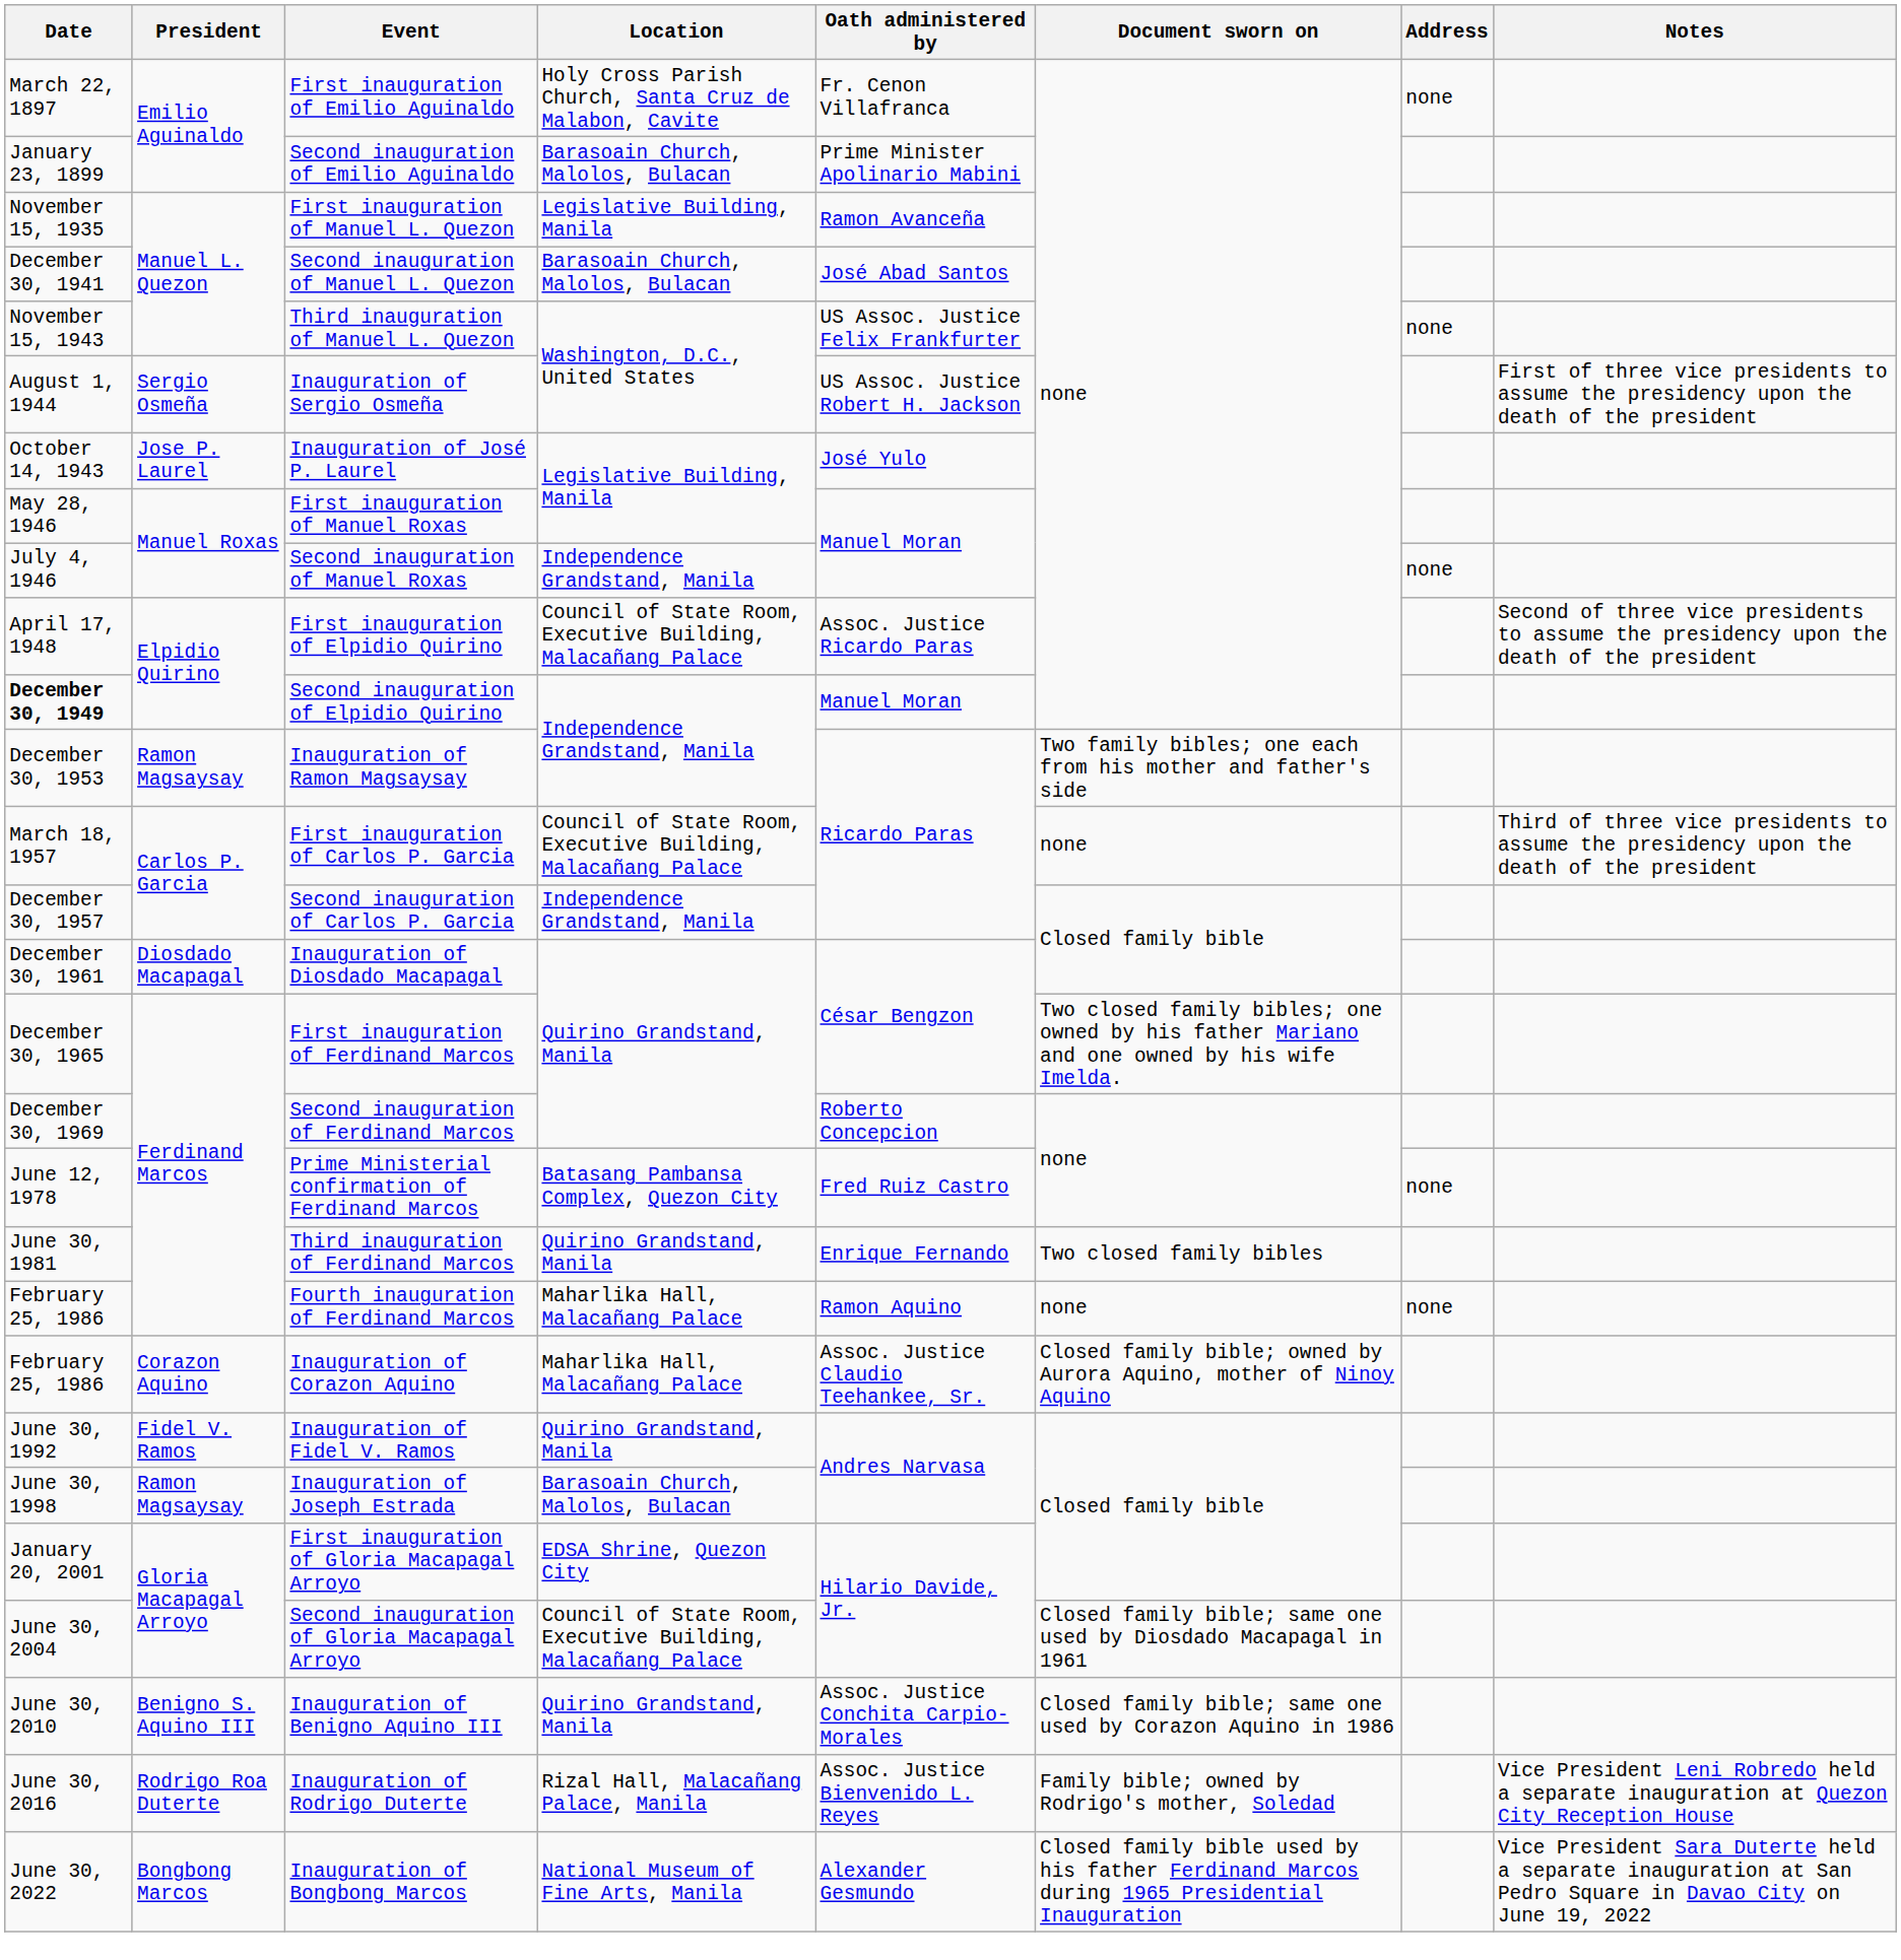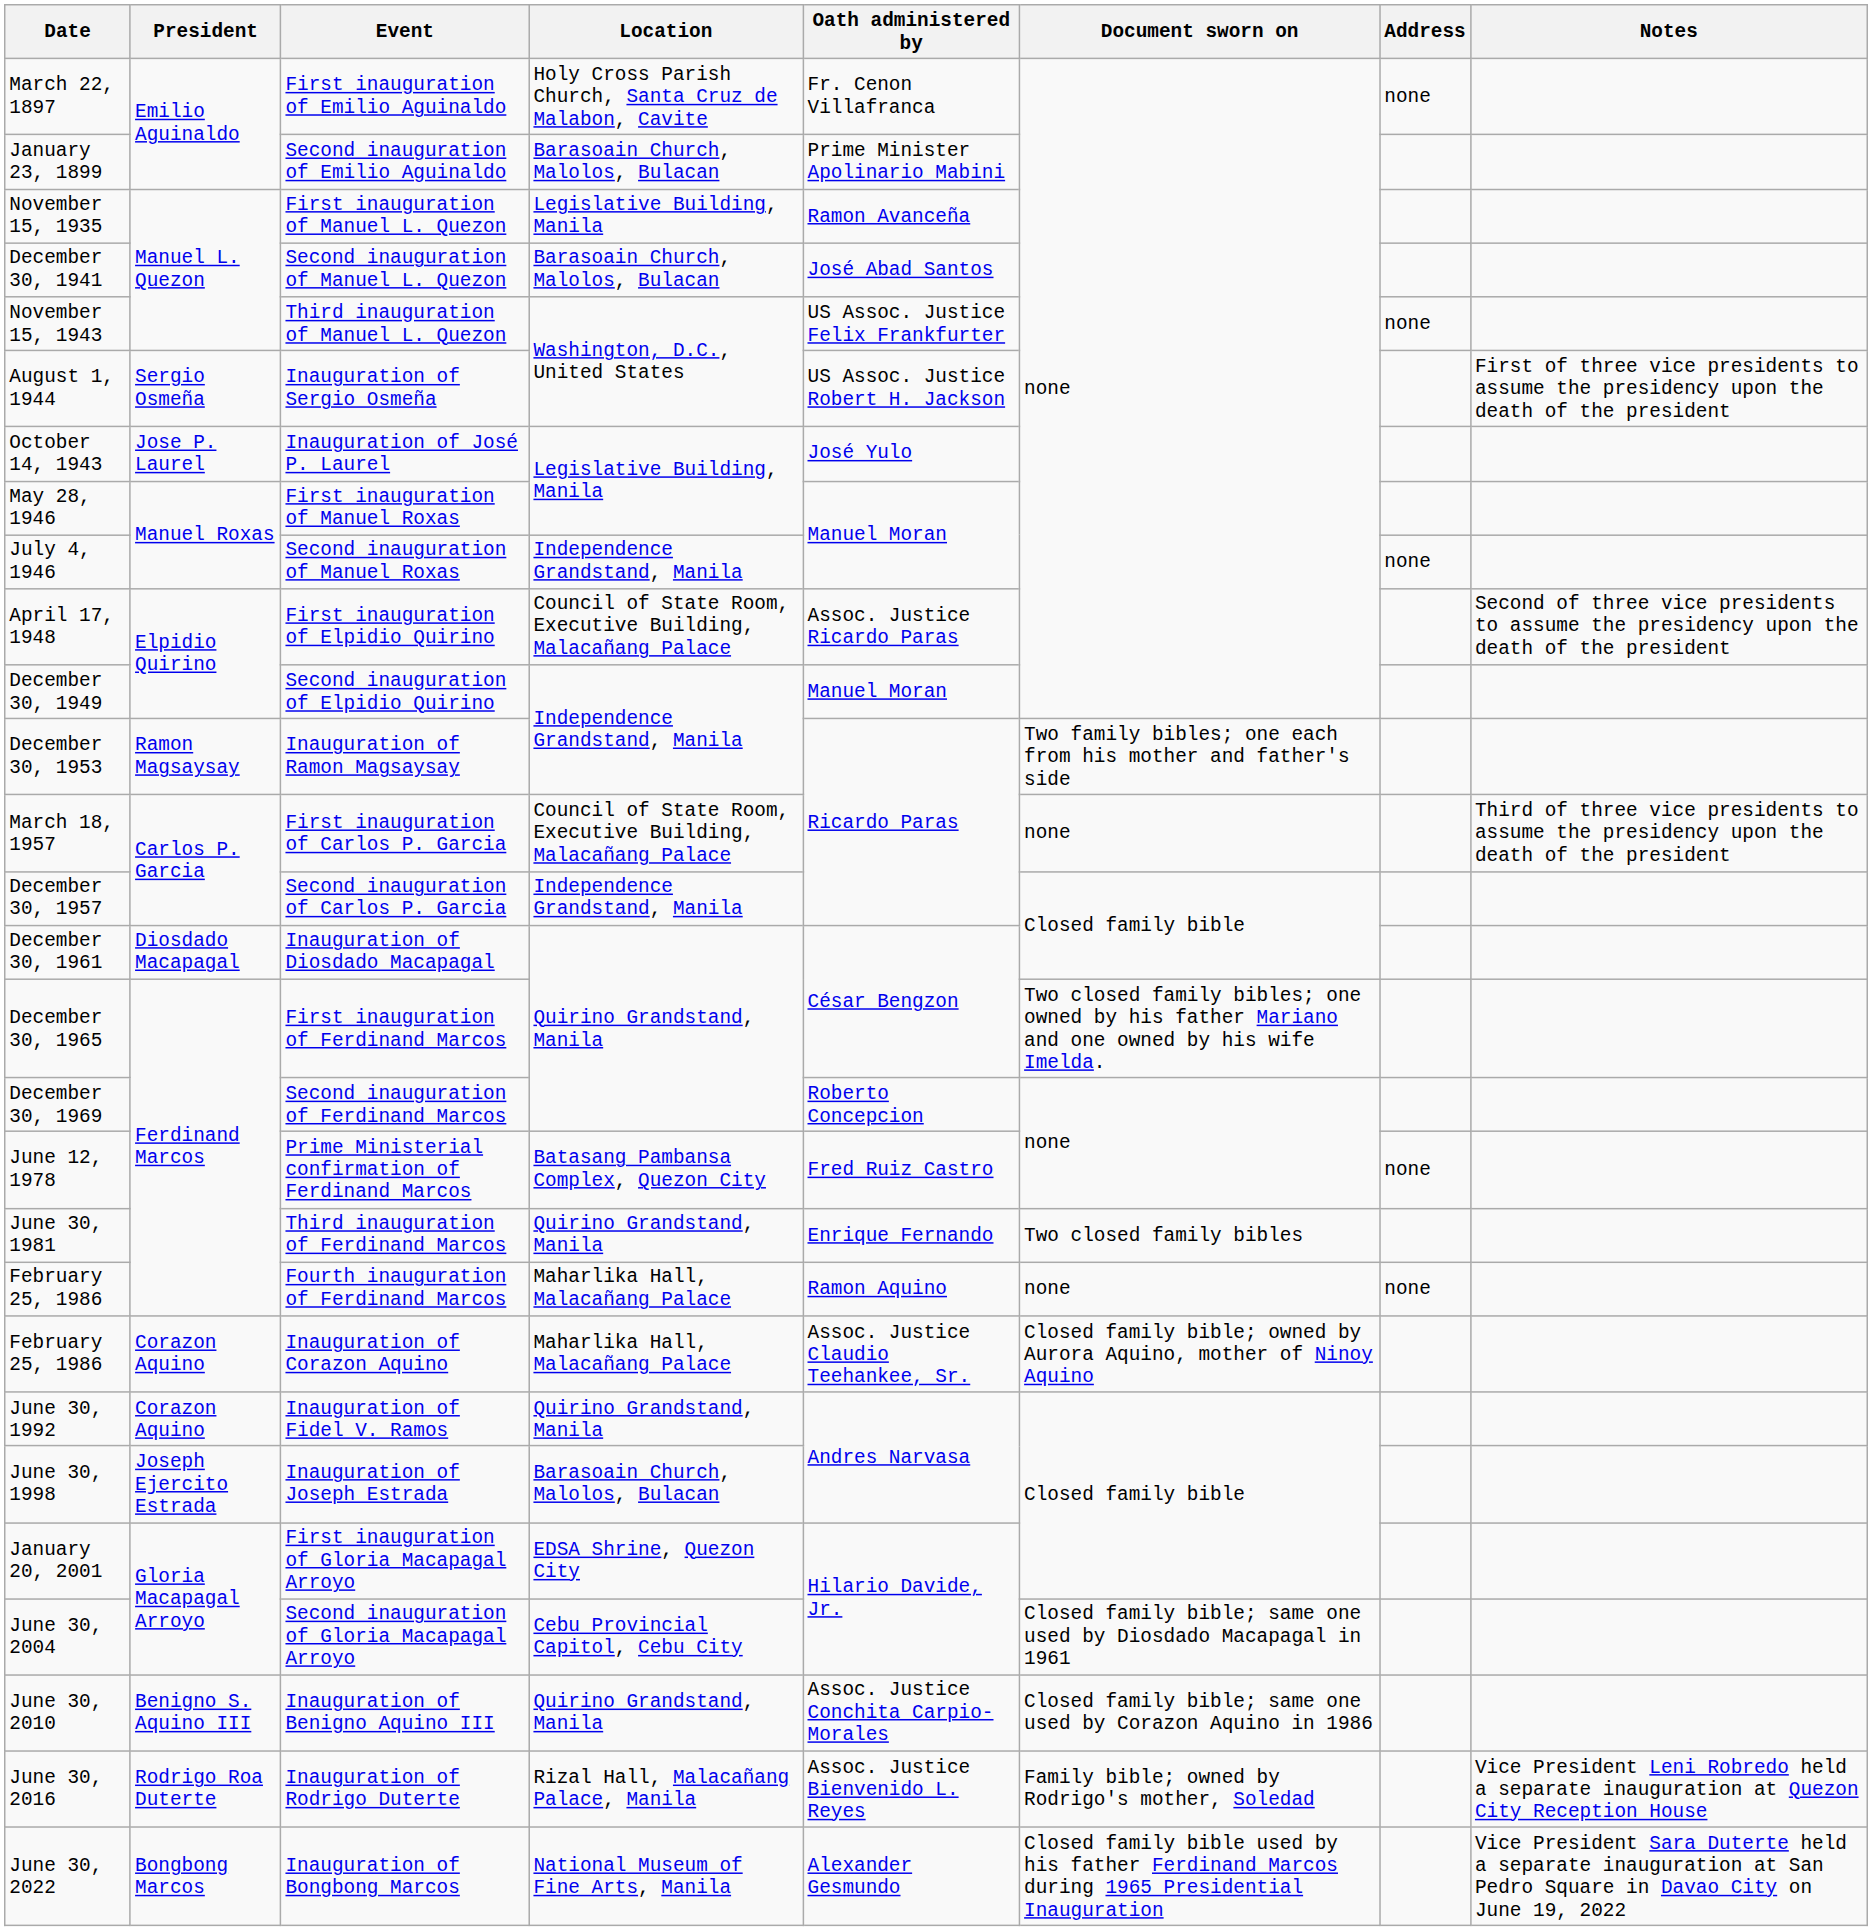Second inauguration of Elpidio Quirino | Date: bold -> normal
Inauguration of Fidel V. Ramos | President: Fidel V. Ramos -> Corazon Aquino
Inauguration of Joseph Estrada | President: Ramon Magsaysay -> Joseph Ejercito Estrada
Second inauguration of Gloria Macapagal Arroyo | Location: Council of State Room, Executive Building, Malacañang Palace -> Cebu Provincial Capitol, Cebu City
